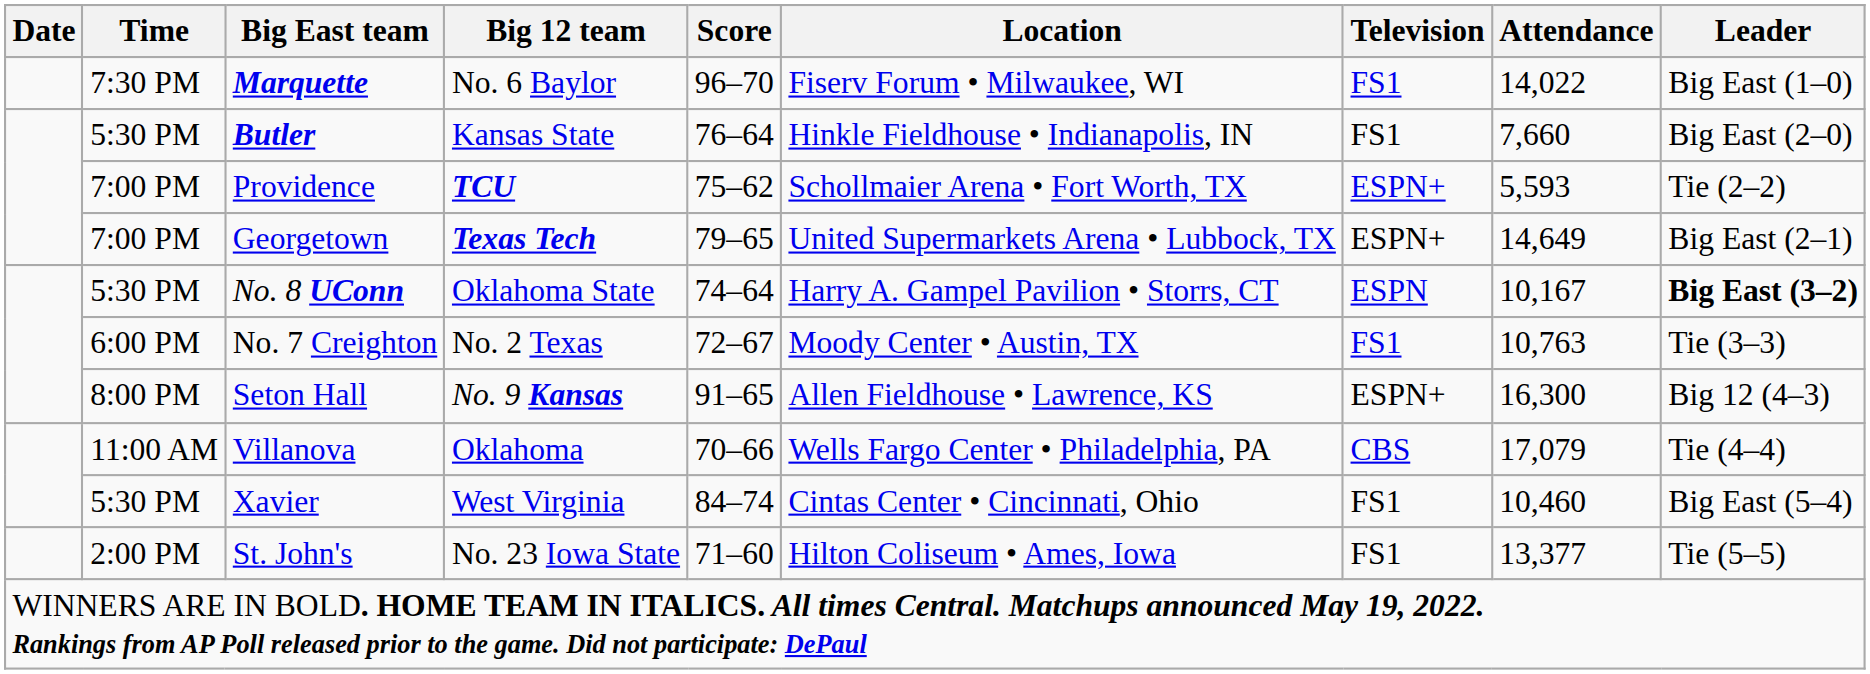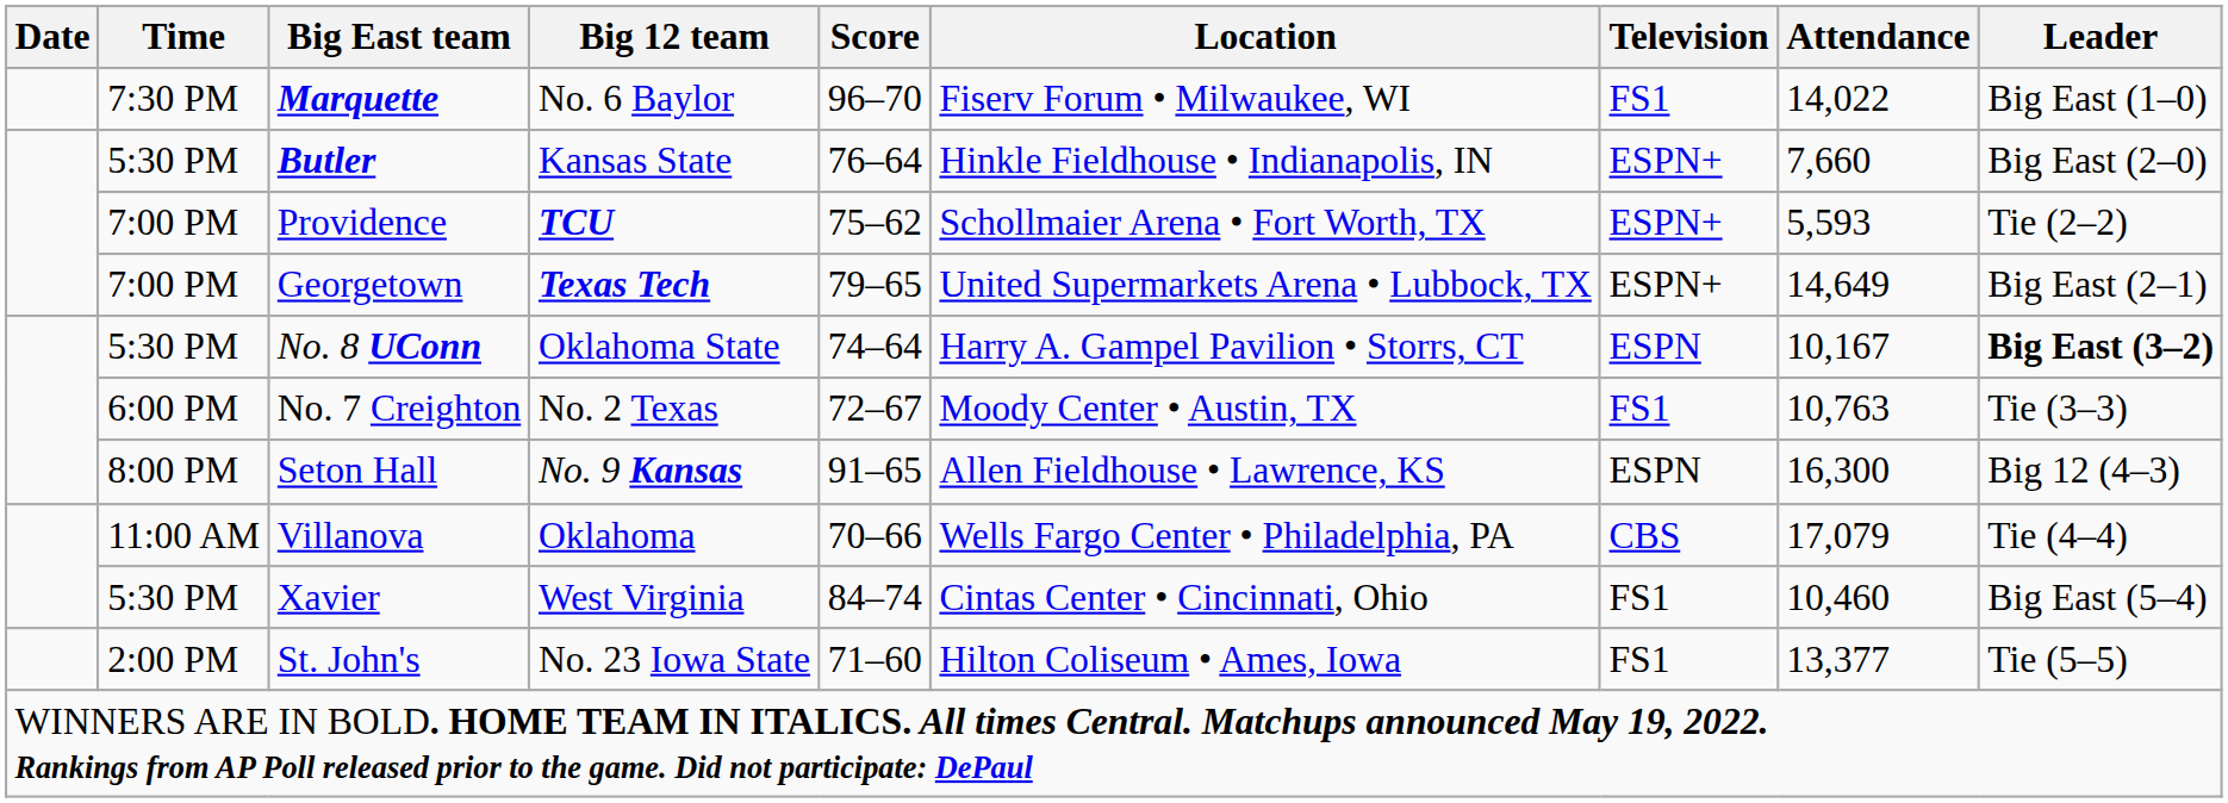Butler | Television: FS1 -> ESPN+
Seton Hall | Television: ESPN+ -> ESPN
